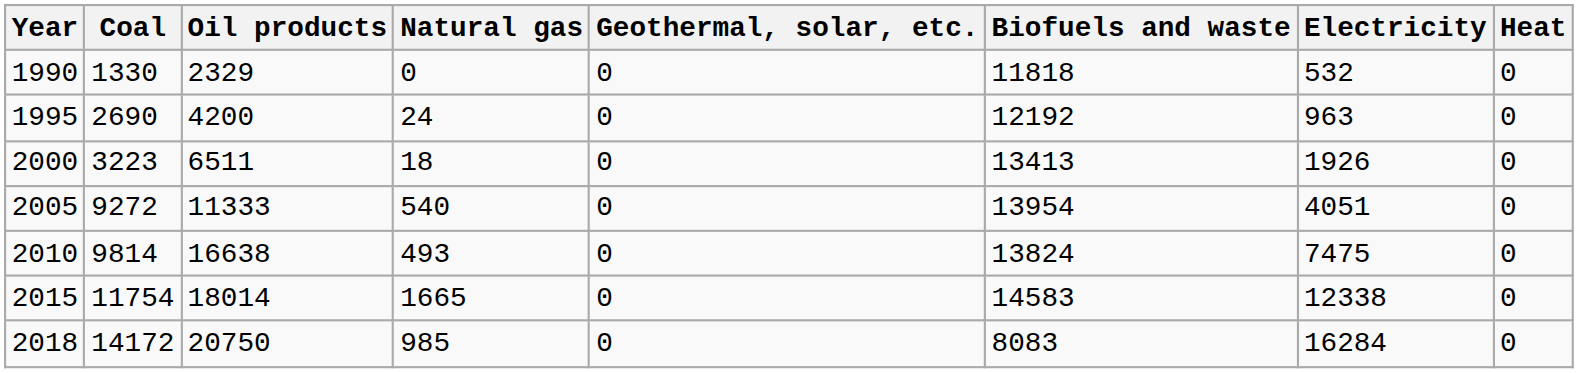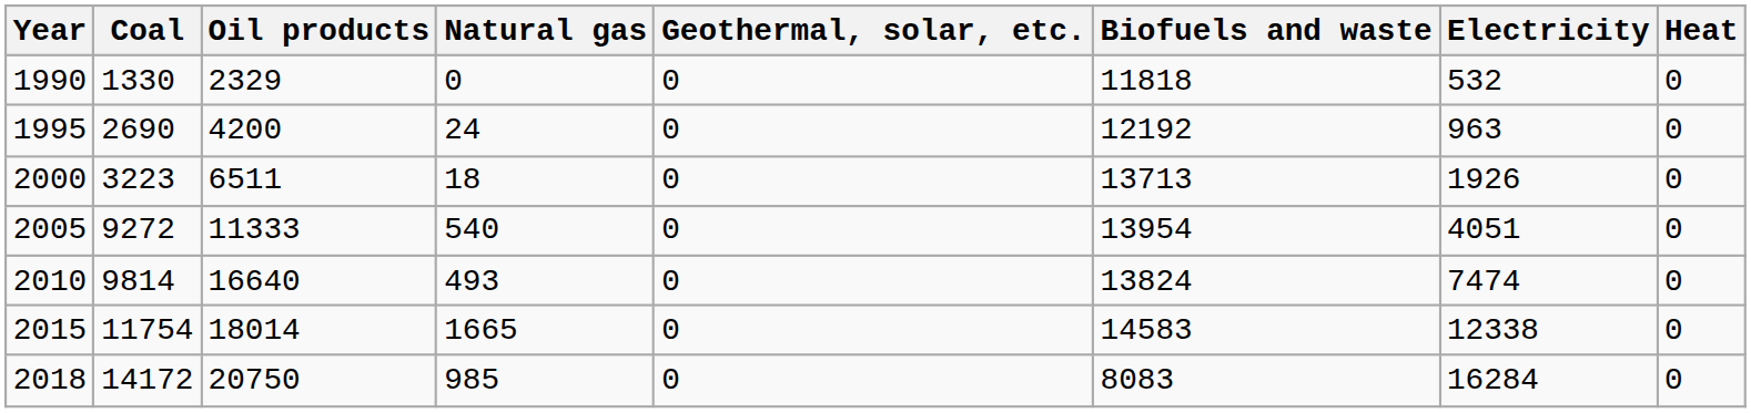2000 | Biofuels and waste: 13413 -> 13713
2010 | Oil products: 16638 -> 16640
2010 | Electricity: 7475 -> 7474
